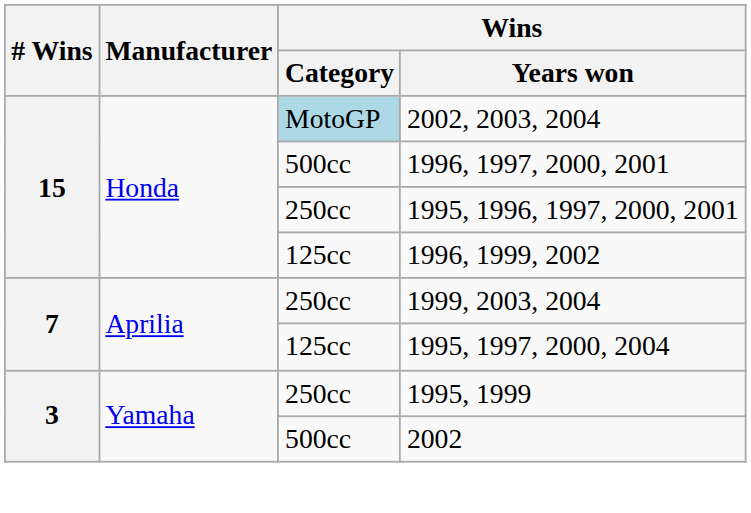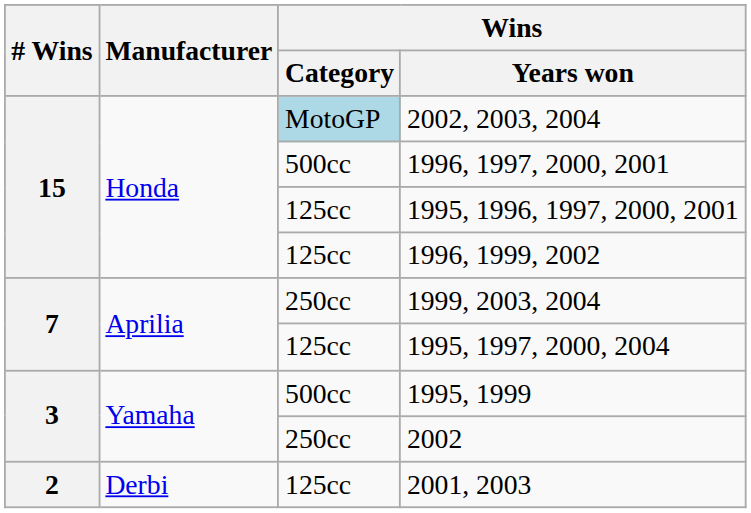1995, 1996, 1997, 2000, 2001 | Wins / Category: 250cc -> 125cc
1995, 1999 | Wins / Category: 250cc -> 500cc
2002 | Wins / Category: 500cc -> 250cc
+ row: 2 | Derbi | 125cc | 2001, 2003
